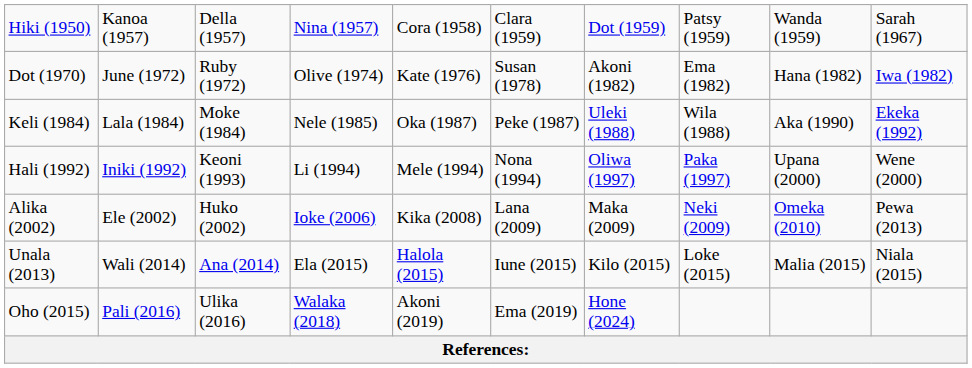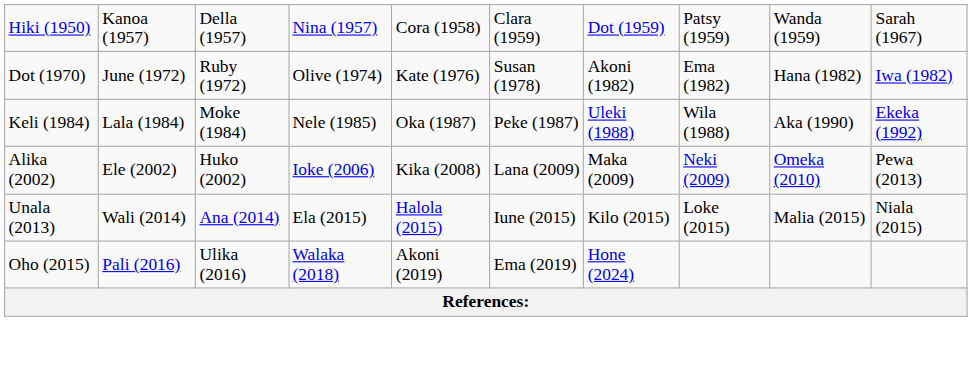- row: Hali (1992) | Iniki (1992) | Keoni (1993) | Li (1994) | Mele (1994) | Nona (1994) | Oliwa (1997) | Paka (1997) | Upana (2000) | Wene (2000)
